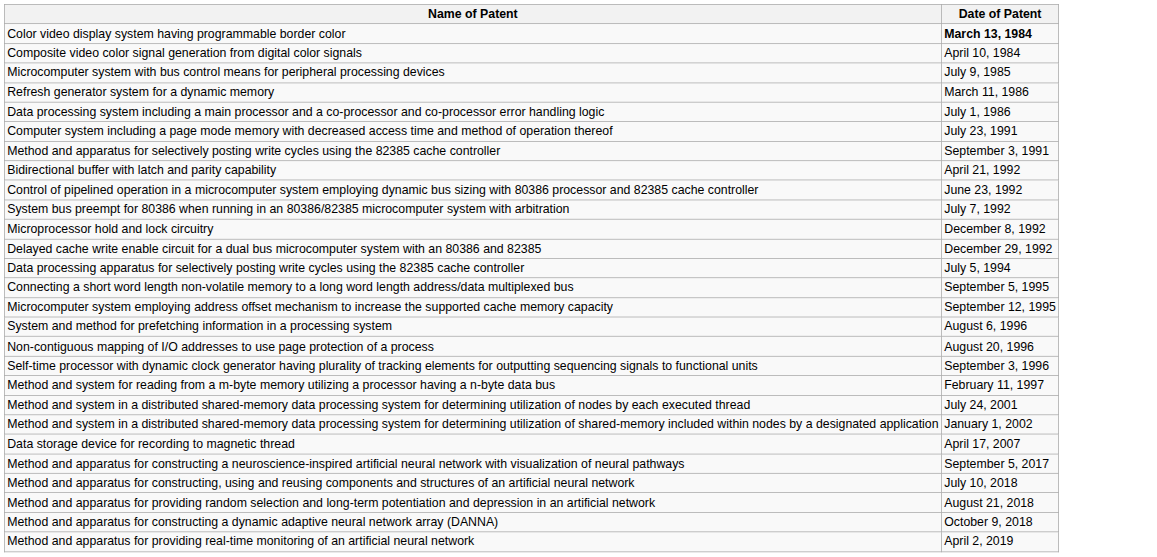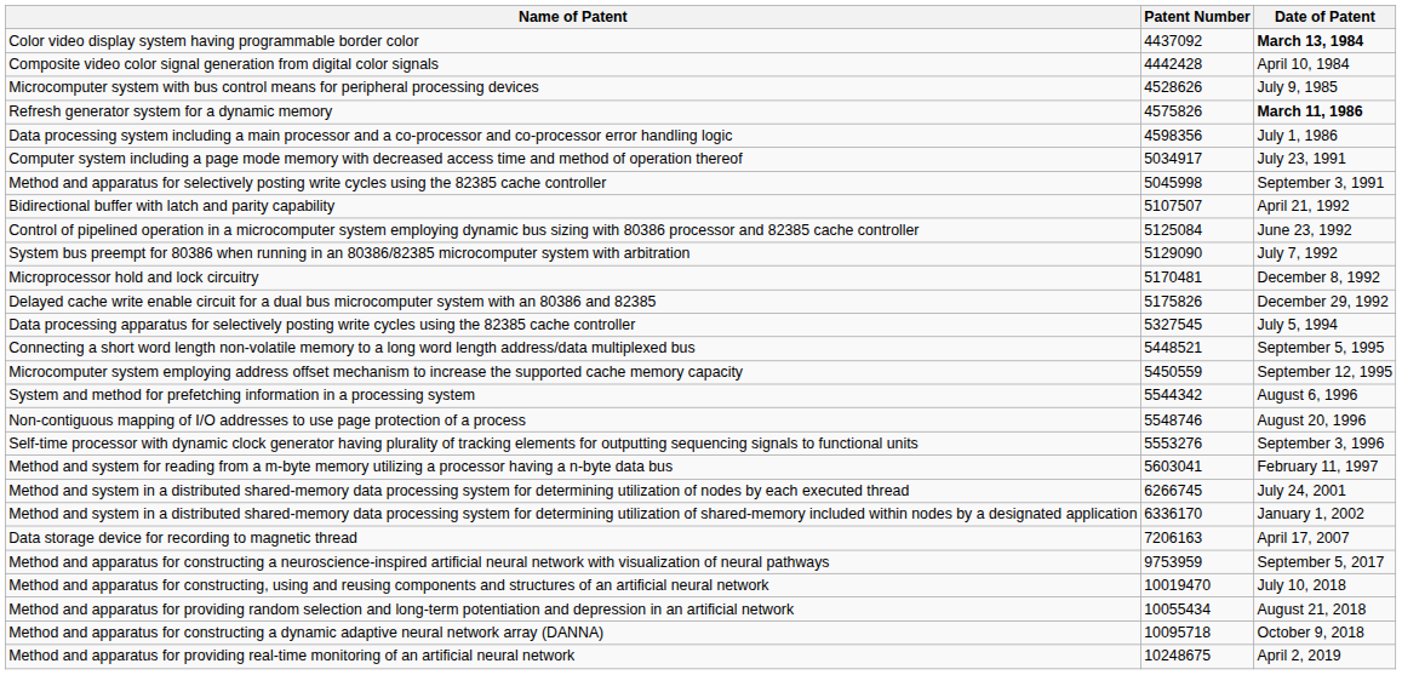+ column: Patent Number | 4437092 | 4442428 | 4528626 | 4575826 | 4598356 | 5034917 | 5045998 | 5107507 | 5125084 | 5129090 | 5170481 | 5175826 | 5327545 | 5448521 | 5450559 | 5544342 | 5548746 | 5553276 | 5603041 | 6266745 | 6336170 | 7206163 | 9753959 | 10019470 | 10055434 | 10095718 | 10248675
Refresh generator system for a dynamic memory | Date of Patent: normal -> bold
